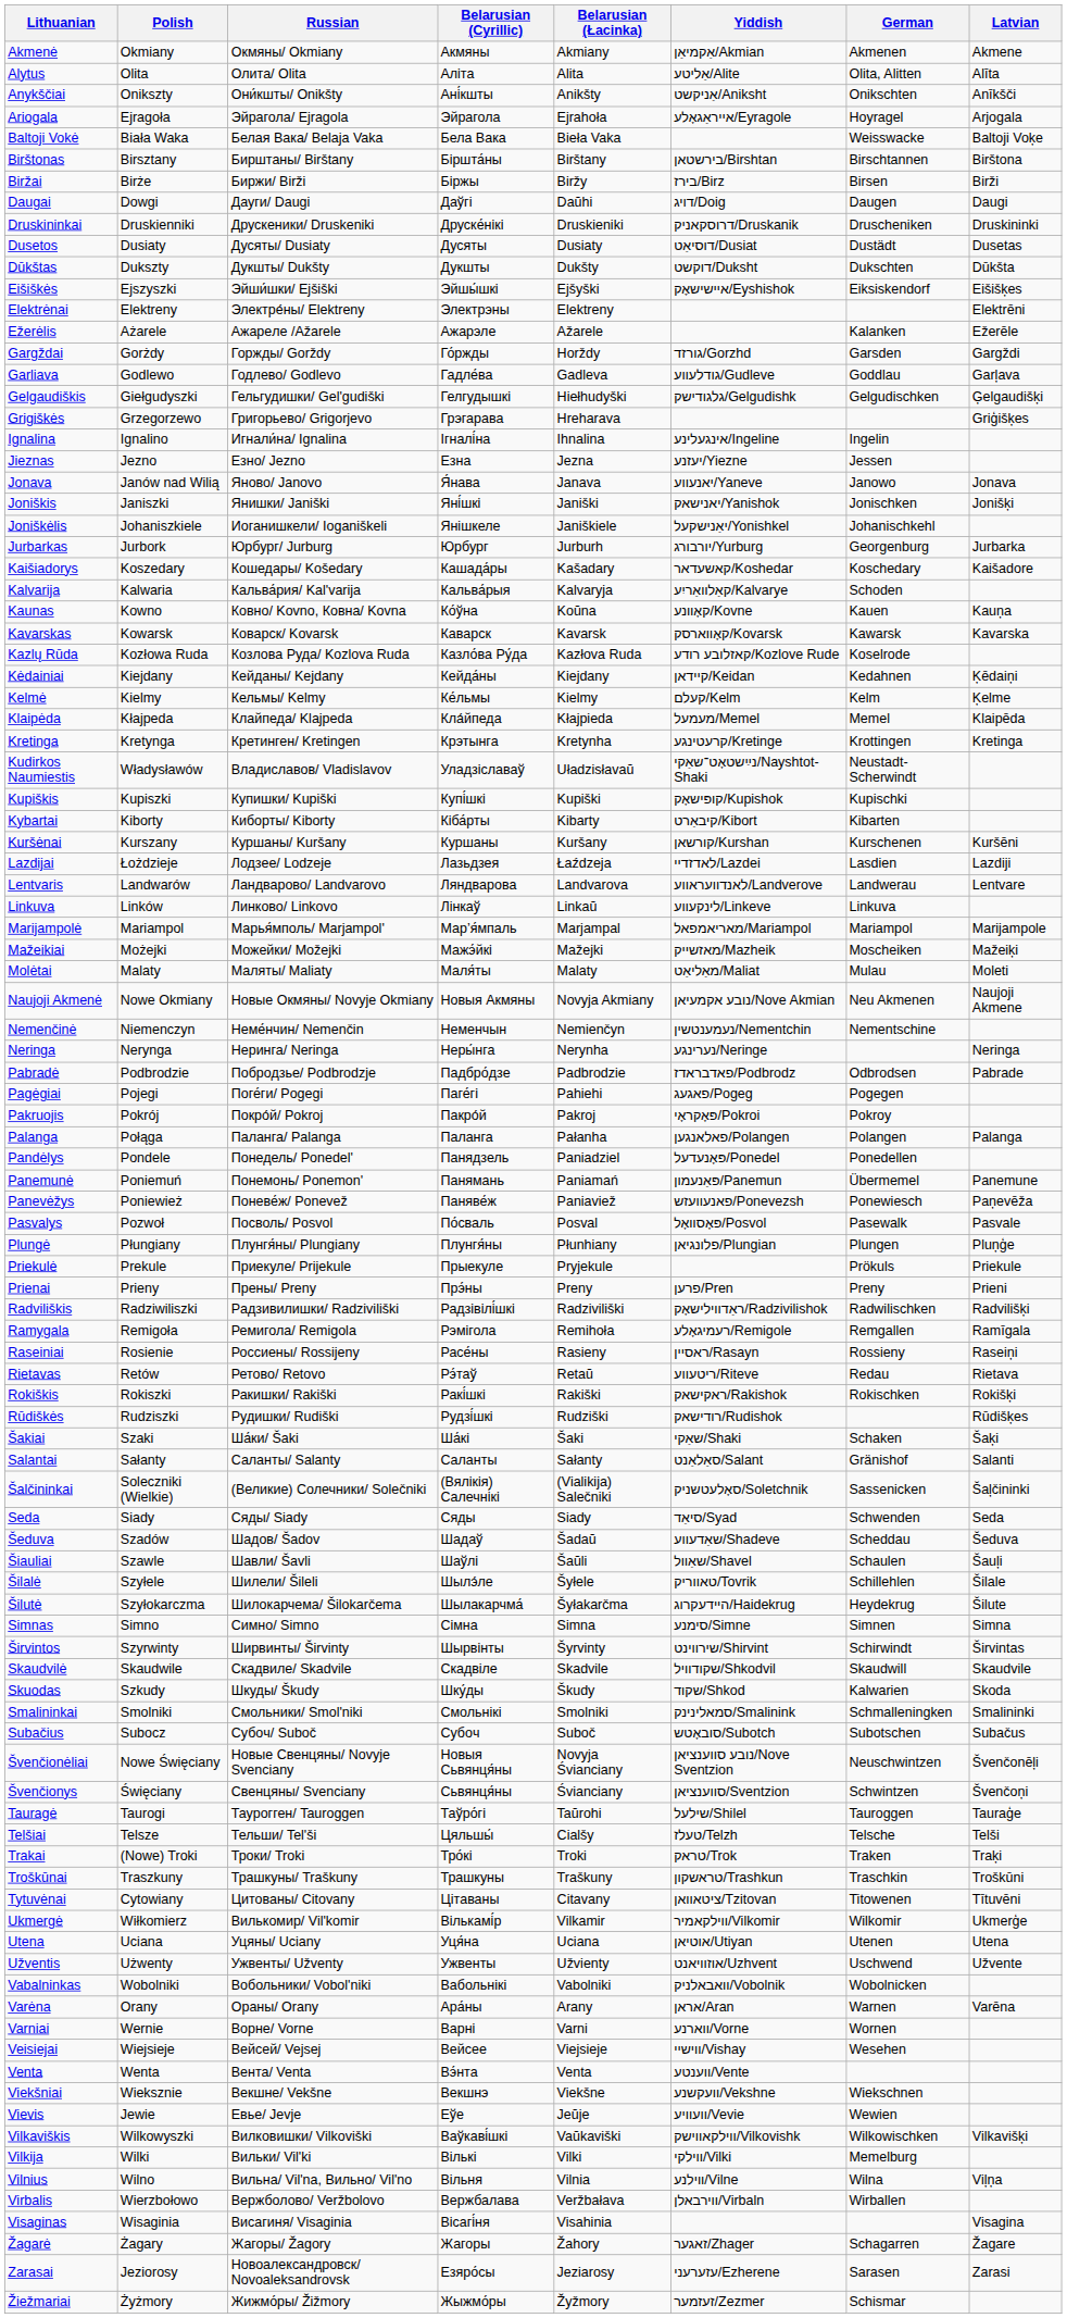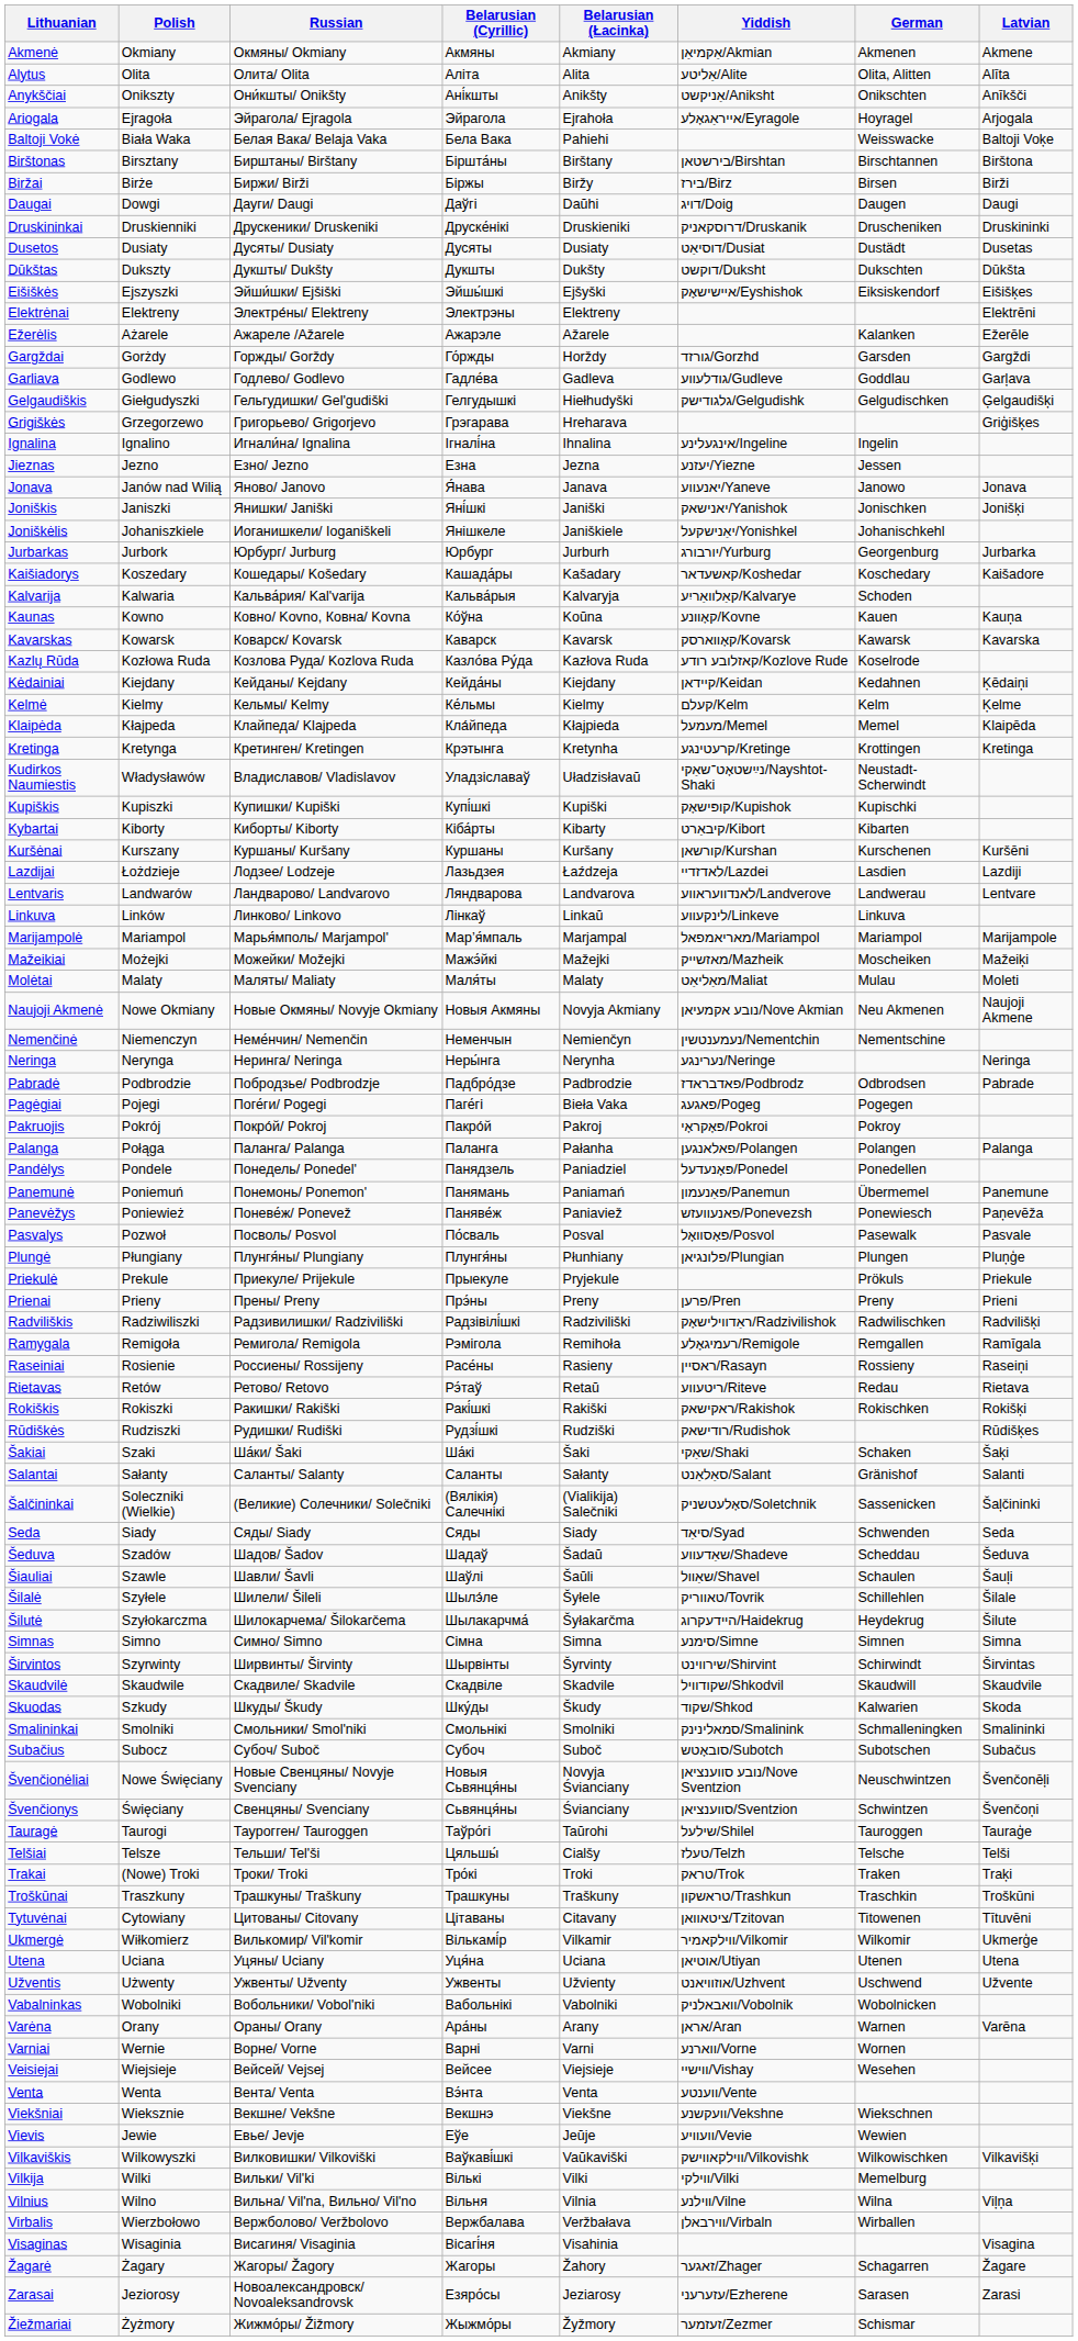Baltoji Vokė | Belarusian (Łacinka): Bieła Vaka -> Pahiehi
Pagėgiai | Belarusian (Łacinka): Pahiehi -> Bieła Vaka
